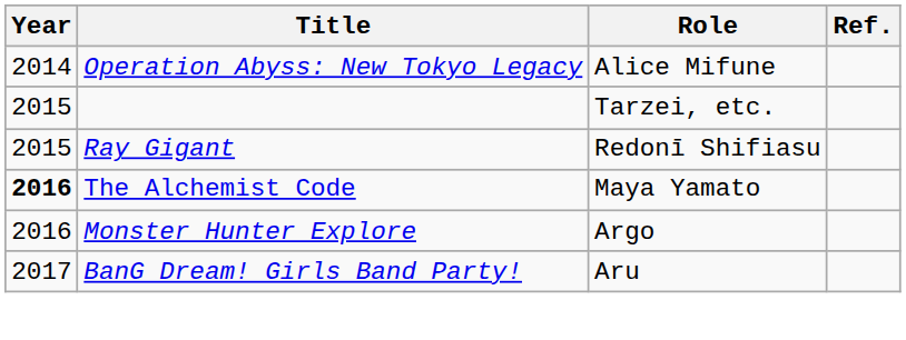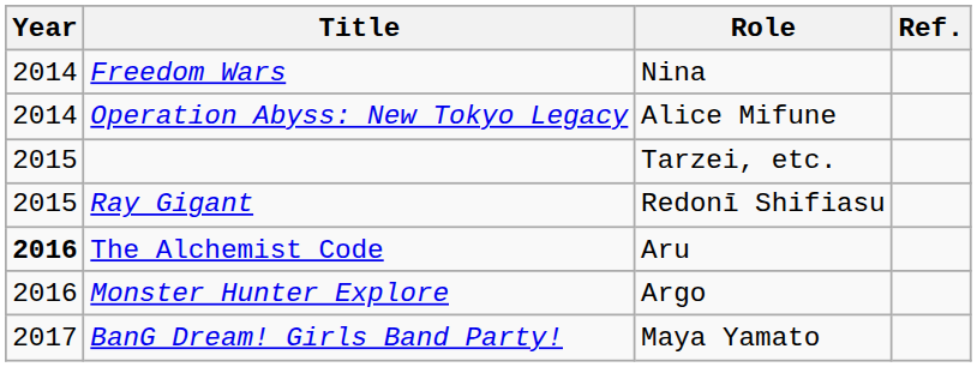+ row: 2014 | Freedom Wars | Nina
The Alchemist Code | Role: Maya Yamato -> Aru
BanG Dream! Girls Band Party! | Role: Aru -> Maya Yamato
